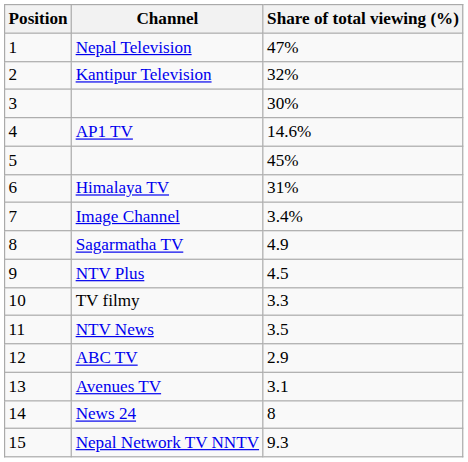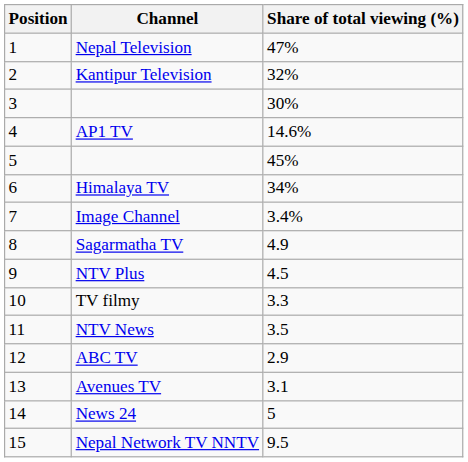Himalaya TV | Share of total viewing (%): 31% -> 34%
News 24 | Share of total viewing (%): 8 -> 5
Nepal Network TV NNTV | Share of total viewing (%): 9.3 -> 9.5
